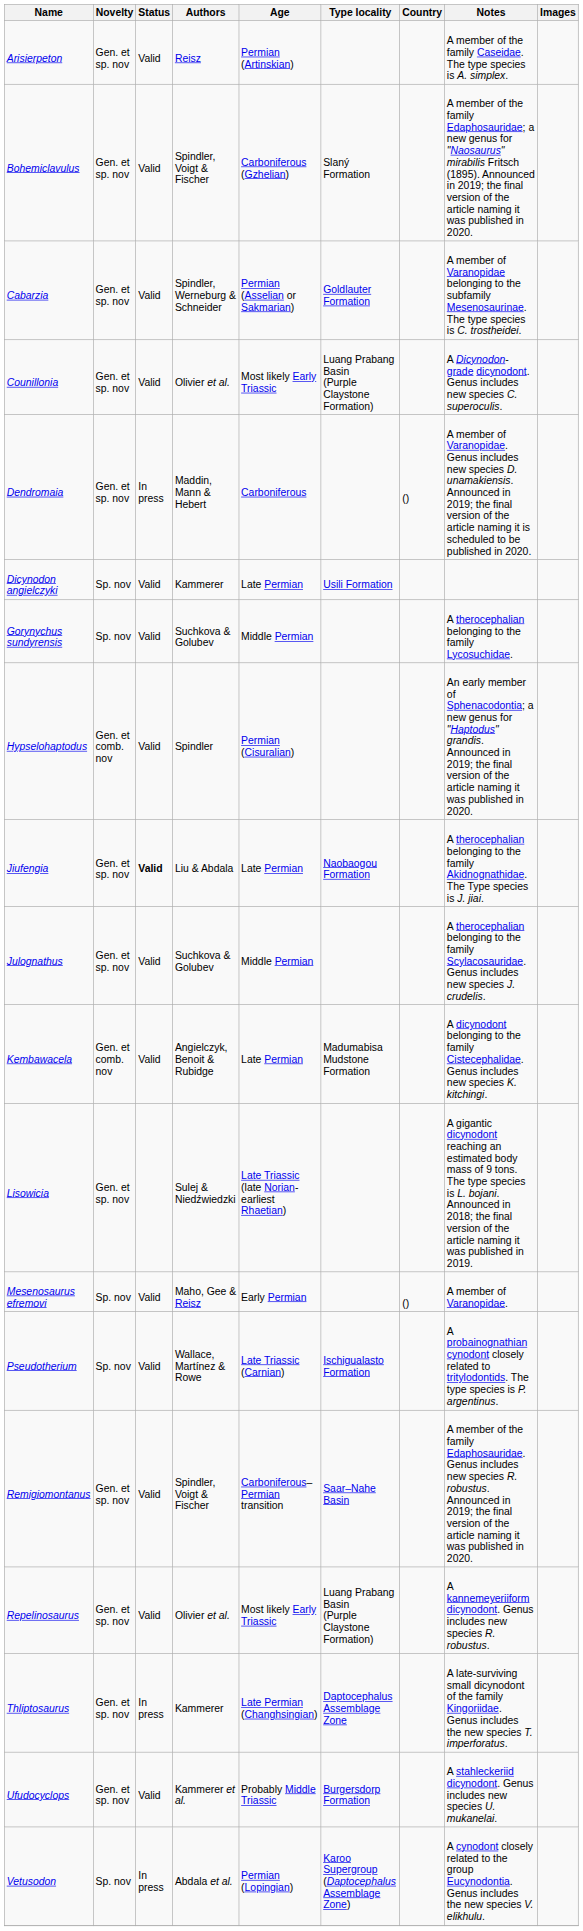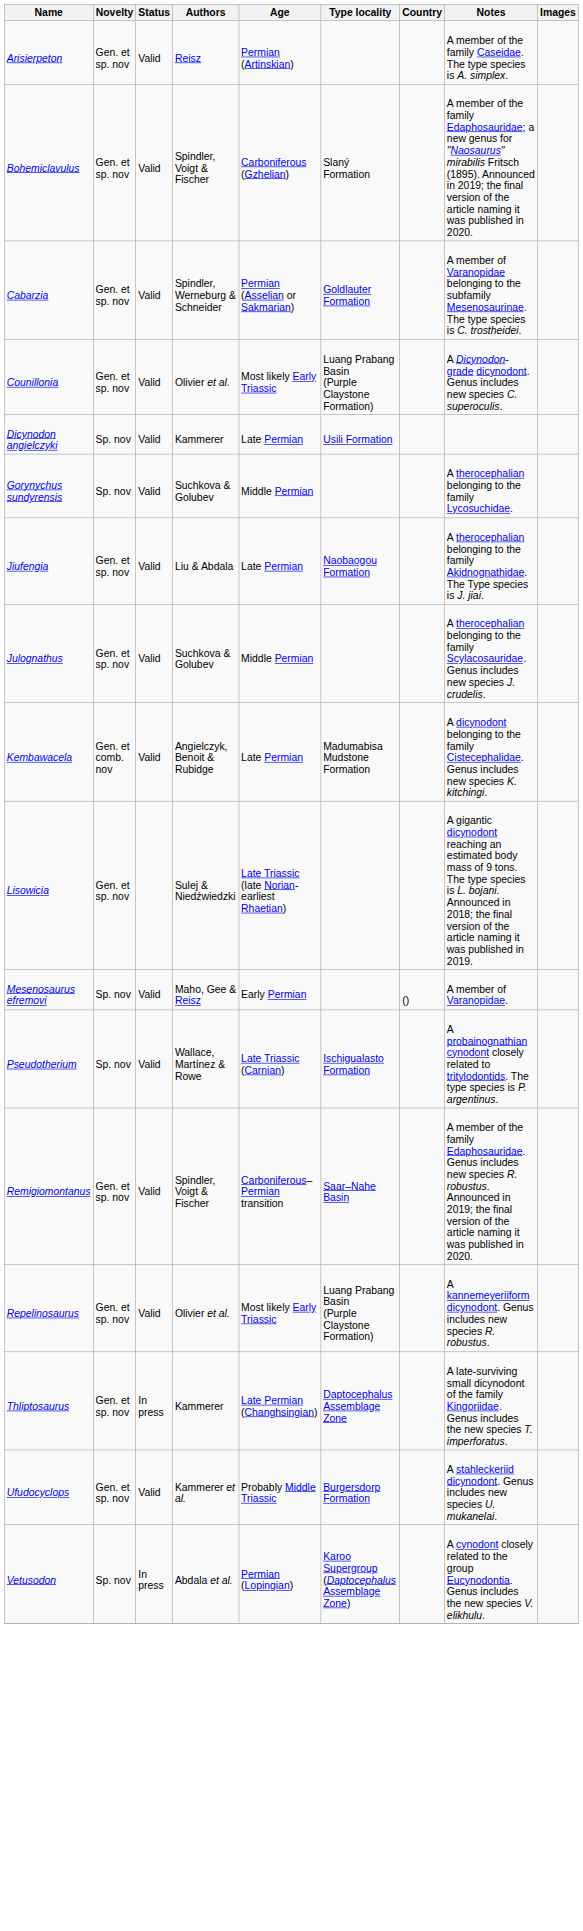- row: Dendromaia | Gen. et sp. nov | In press | Maddin, Mann & Hebert | Carboniferous | () | A member of Varanopidae. Genus includes new species D. unamakiensis. Announced in 2019; the final version of the article naming it is scheduled to be published in 2020.
- row: Hypselohaptodus | Gen. et comb. nov | Valid | Spindler | Permian (Cisuralian) | An early member of Sphenacodontia; a new genus for "Haptodus" grandis. Announced in 2019; the final version of the article naming it was published in 2020.
Jiufengia | Status: bold -> normal
